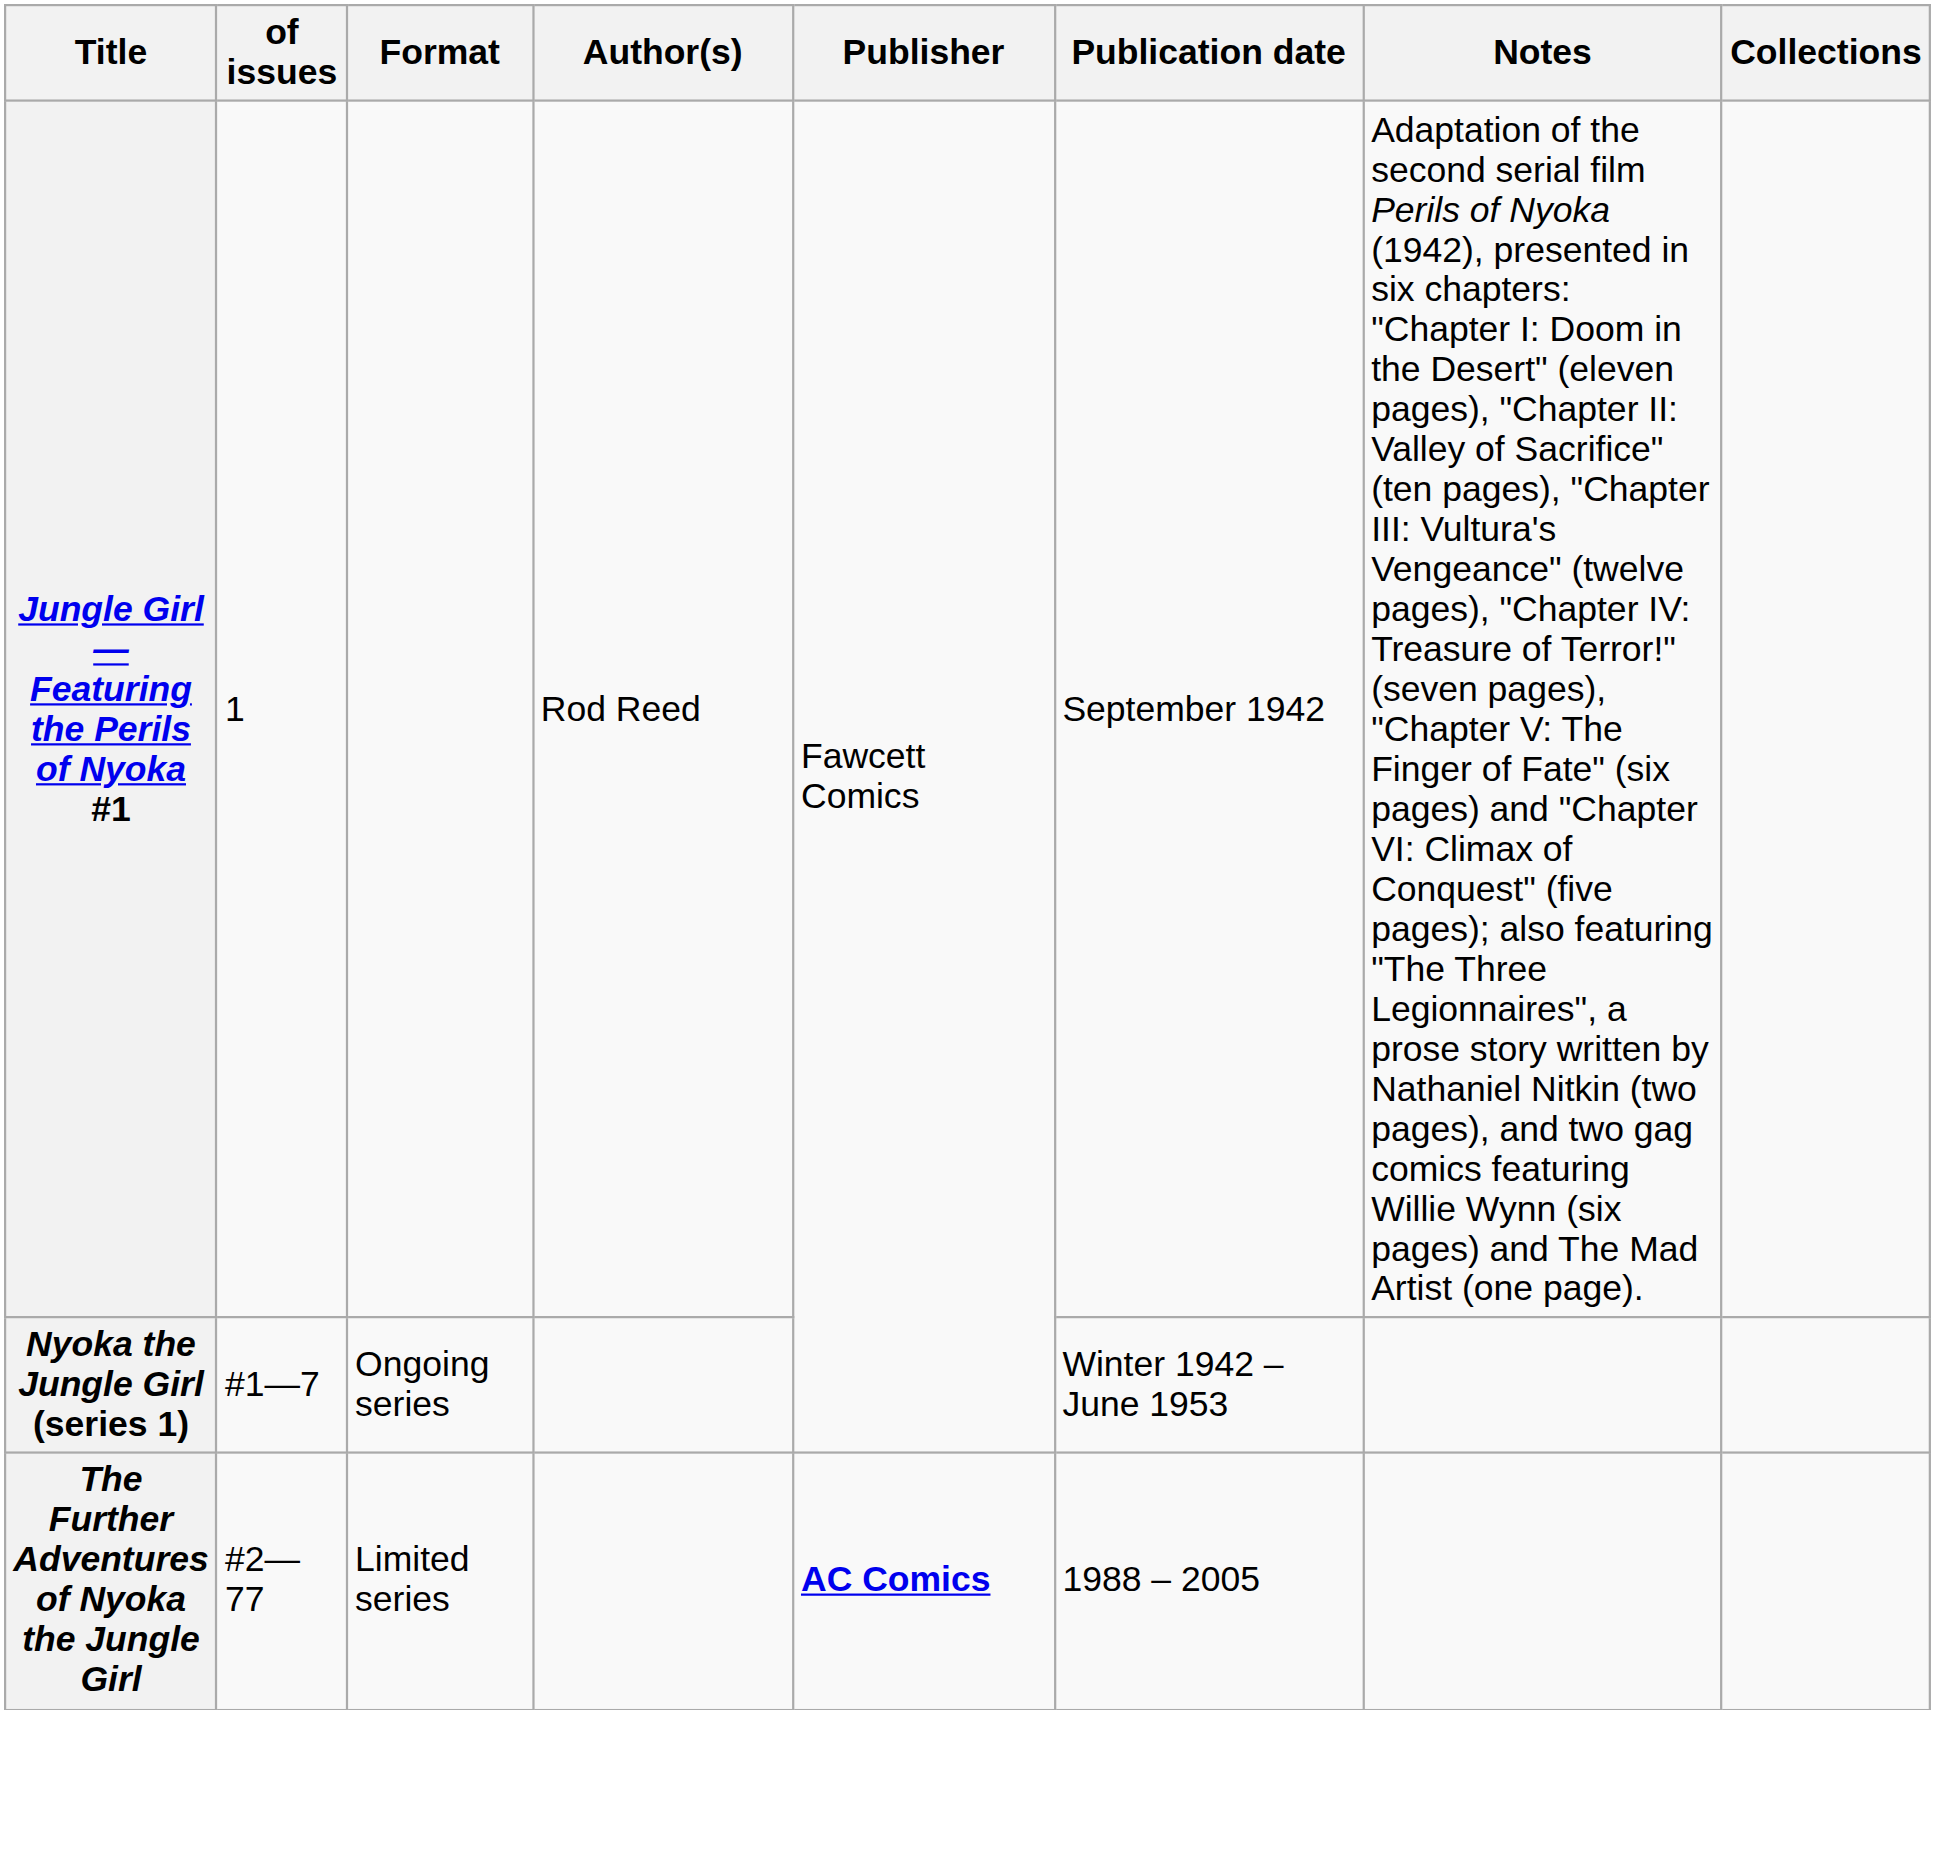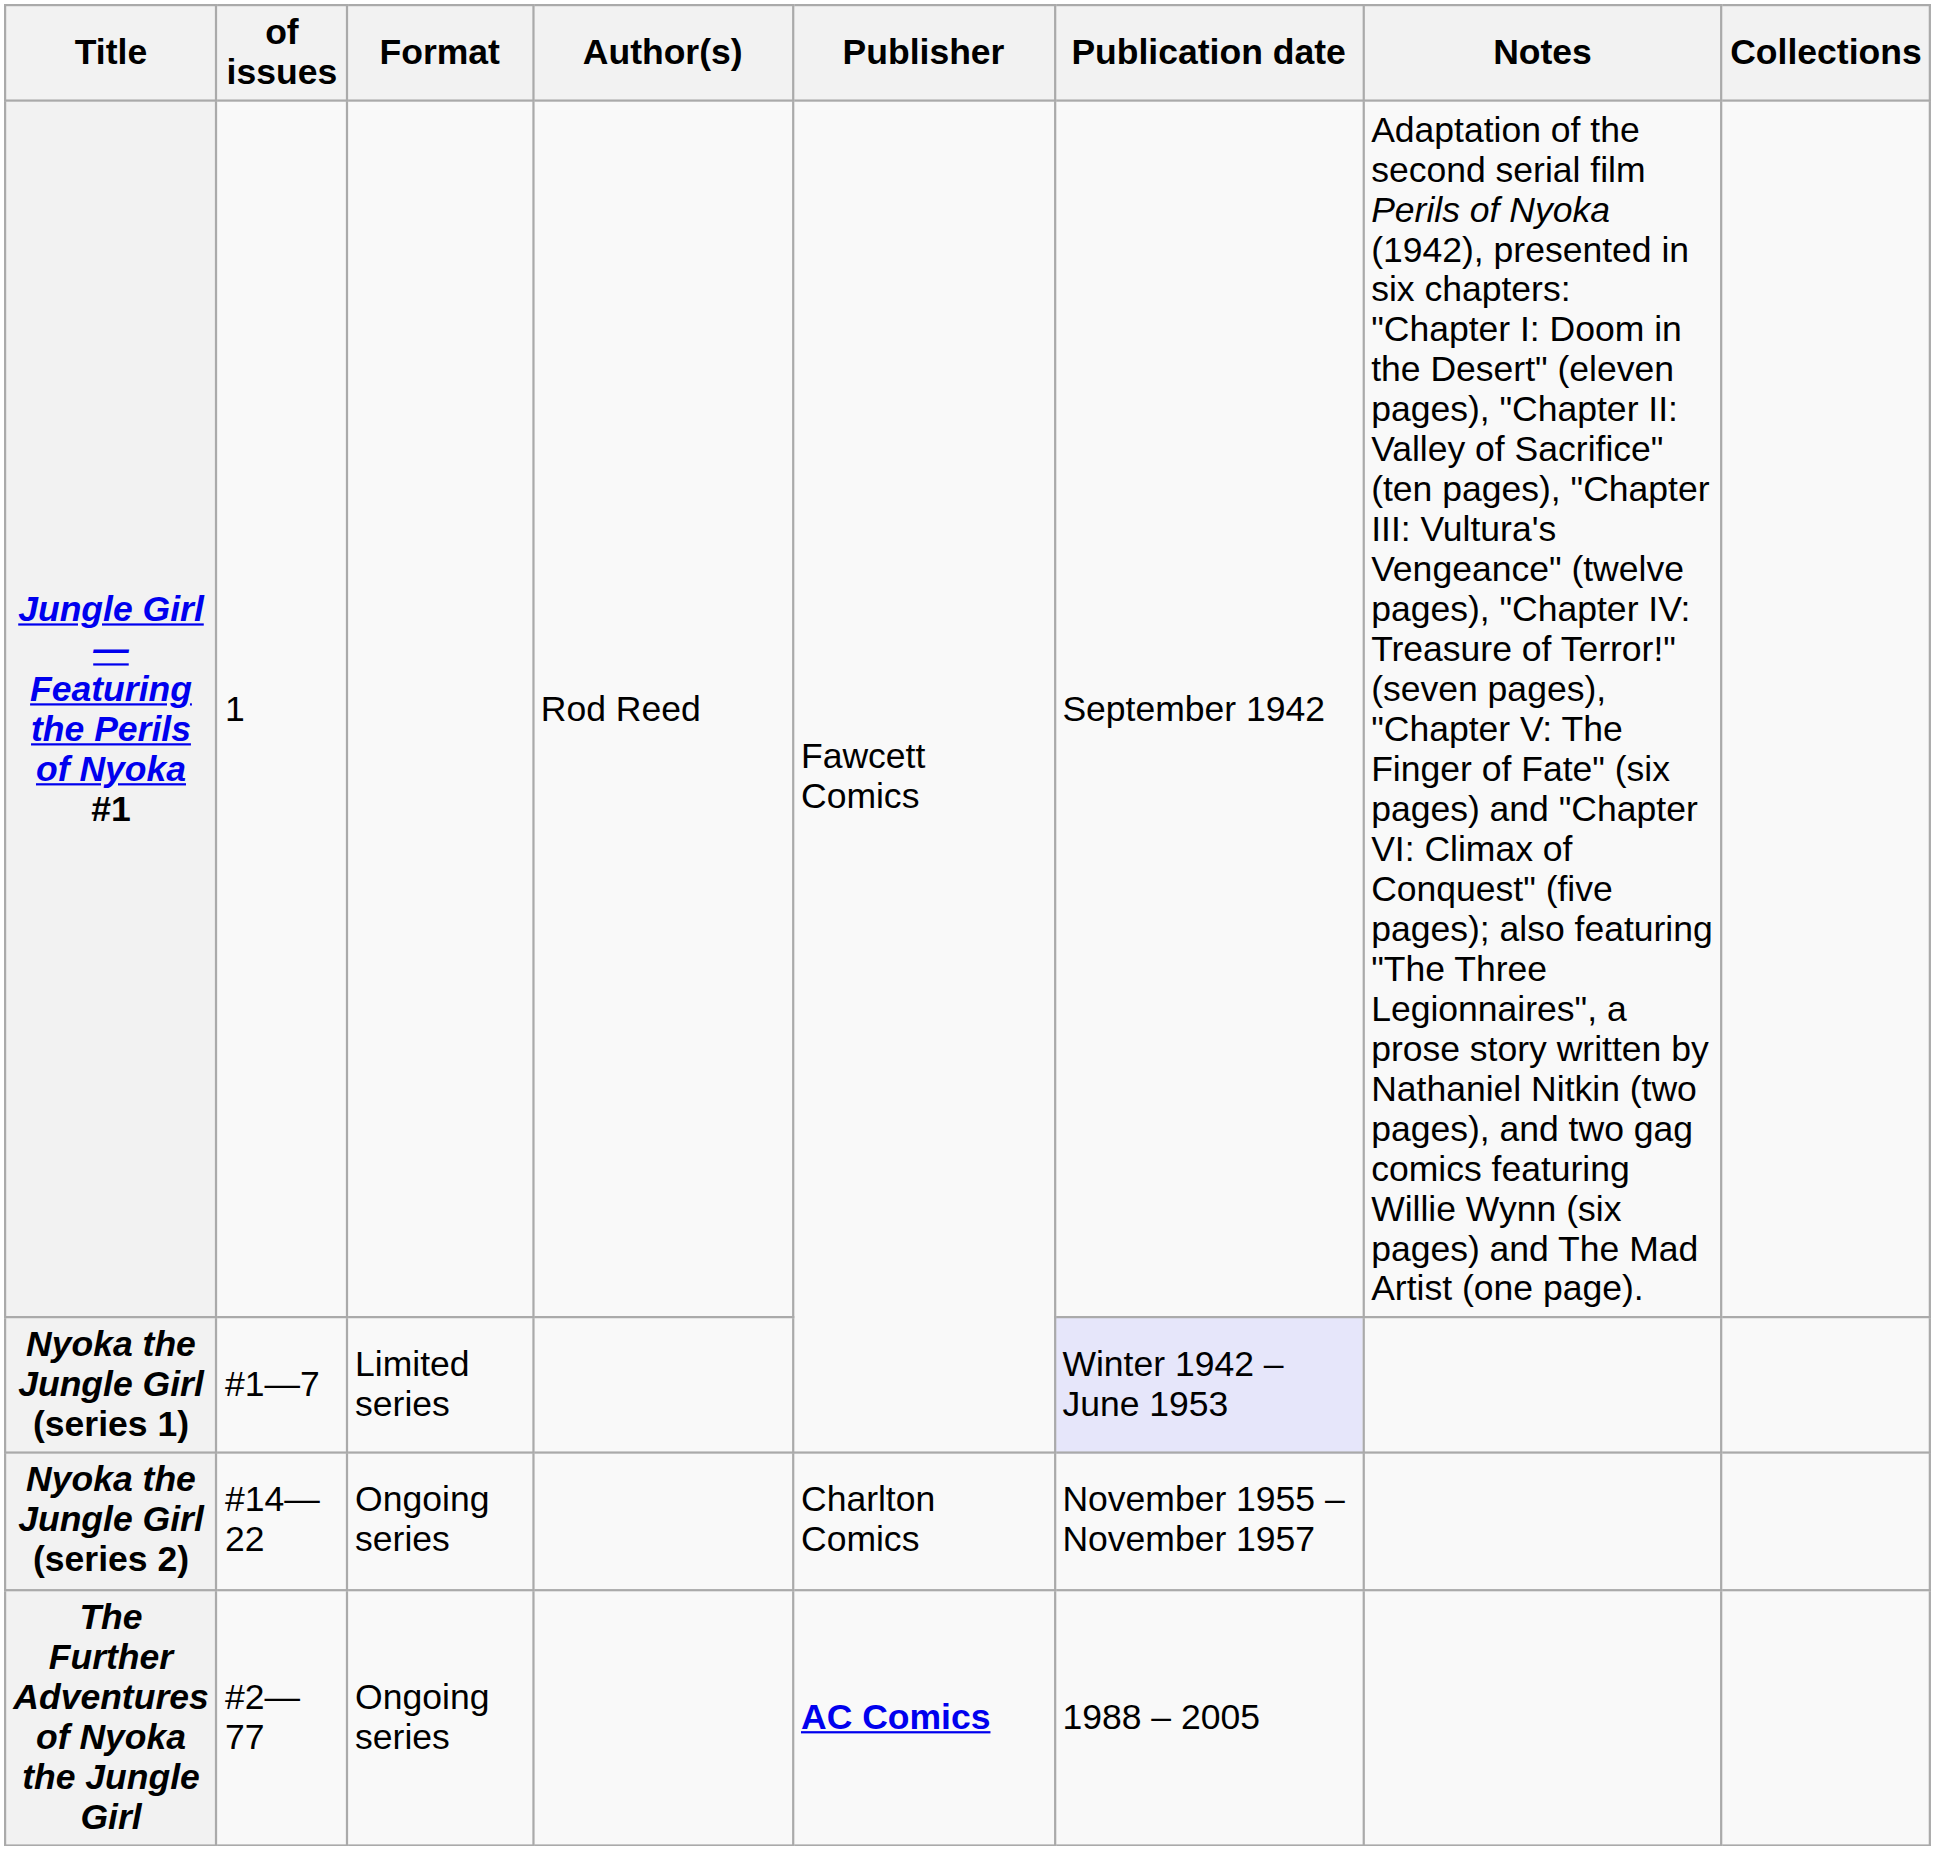Nyoka the Jungle Girl (series 1) | Format: Ongoing series -> Limited series
Nyoka the Jungle Girl (series 1) | Publication date: no background -> lavender background
+ row: Nyoka the Jungle Girl (series 2) | #14—22 | Ongoing series | Charlton Comics | November 1955 – November 1957
The Further Adventures of Nyoka the Jungle Girl | Format: Limited series -> Ongoing series
